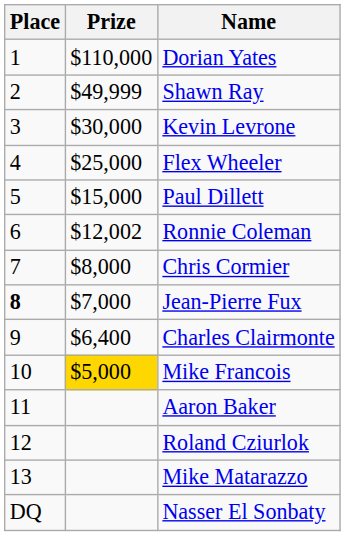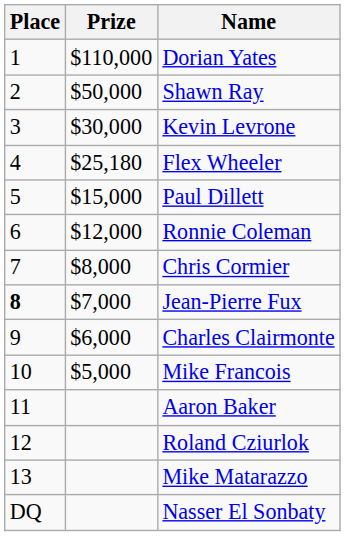Shawn Ray | Prize: $49,999 -> $50,000
Flex Wheeler | Prize: $25,000 -> $25,180
Ronnie Coleman | Prize: $12,002 -> $12,000
Charles Clairmonte | Prize: $6,400 -> $6,000
Mike Francois | Prize: gold background -> no background
